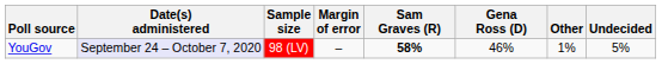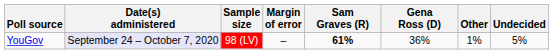YouGov | Sam Graves (R): 58% -> 61%
YouGov | Gena Ross (D): 46% -> 36%
